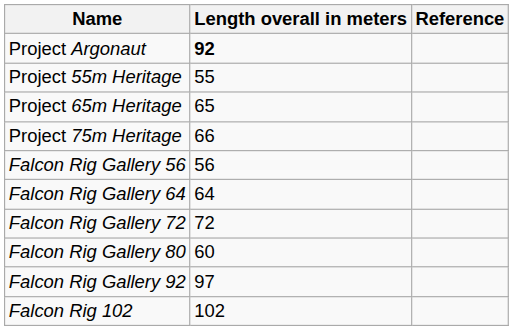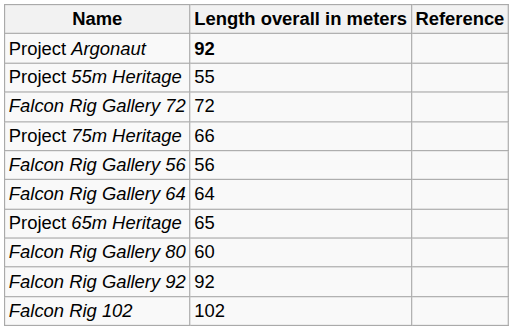rows swapped: Project 65m Heritage <-> Falcon Rig Gallery 72
Falcon Rig Gallery 92 | Length overall in meters: 97 -> 92
